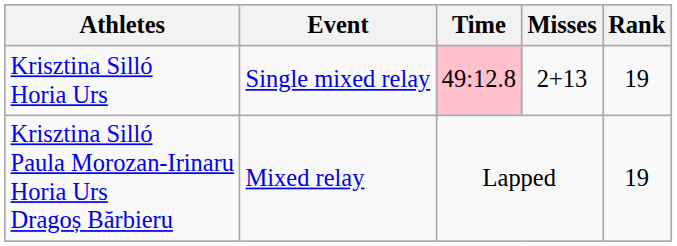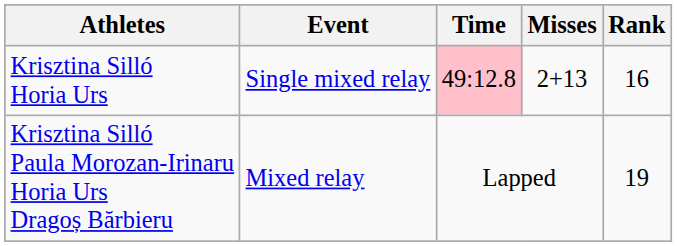Krisztina Silló Horia Urs | Rank: 19 -> 16
